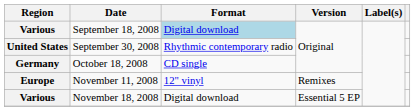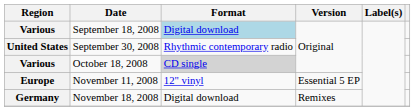October 18, 2008 | Region: Germany -> Various
October 18, 2008 | Format: no background -> lightgrey background
November 11, 2008 | Version: Remixes -> Essential 5 EP
November 18, 2008 | Region: Various -> Germany
November 18, 2008 | Version: Essential 5 EP -> Remixes
